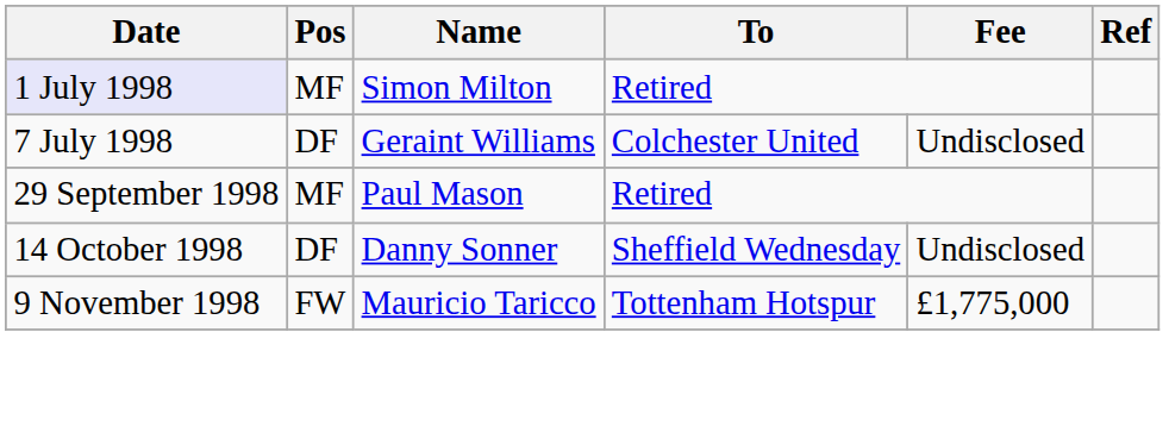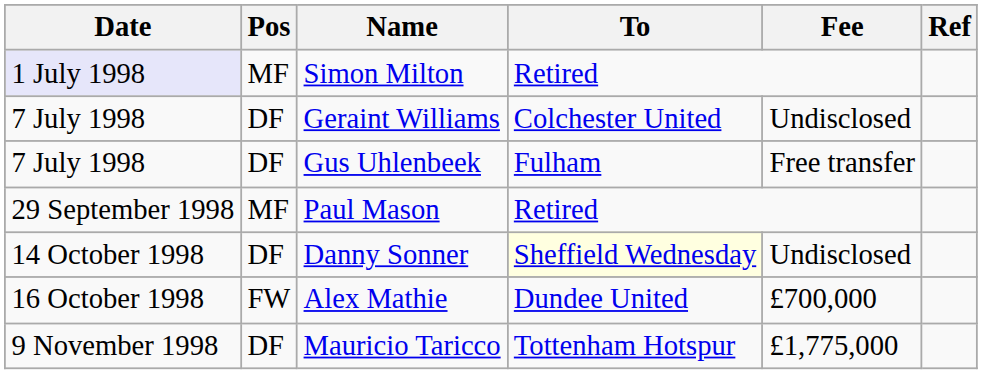+ row: 7 July 1998 | DF | Gus Uhlenbeek | Fulham | Free transfer
Danny Sonner | To: no background -> lightyellow background
+ row: 16 October 1998 | FW | Alex Mathie | Dundee United | £700,000
Mauricio Taricco | Pos: FW -> DF
